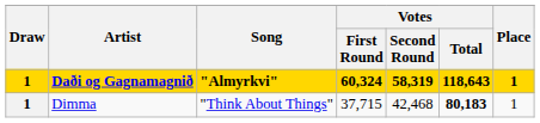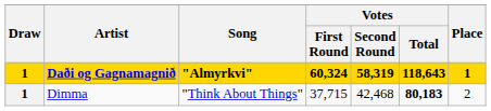Dimma | Place: 1 -> 2
